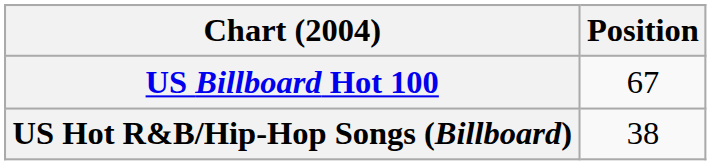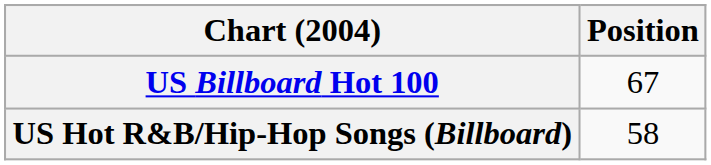US Hot R&B/Hip-Hop Songs (Billboard) | Position: 38 -> 58
